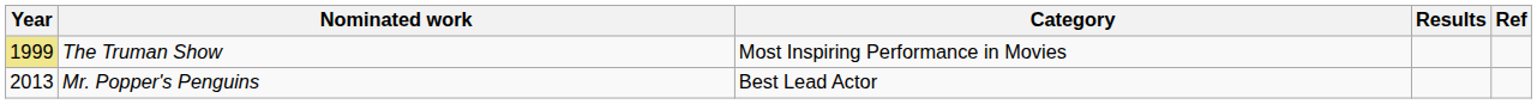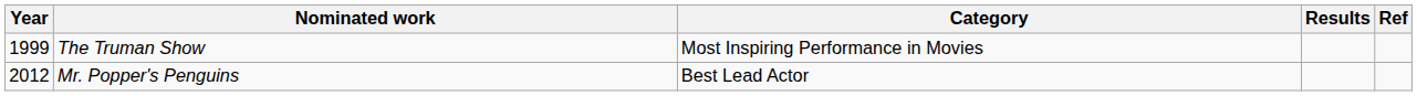The Truman Show | Year: khaki background -> no background
Mr. Popper's Penguins | Year: 2013 -> 2012
